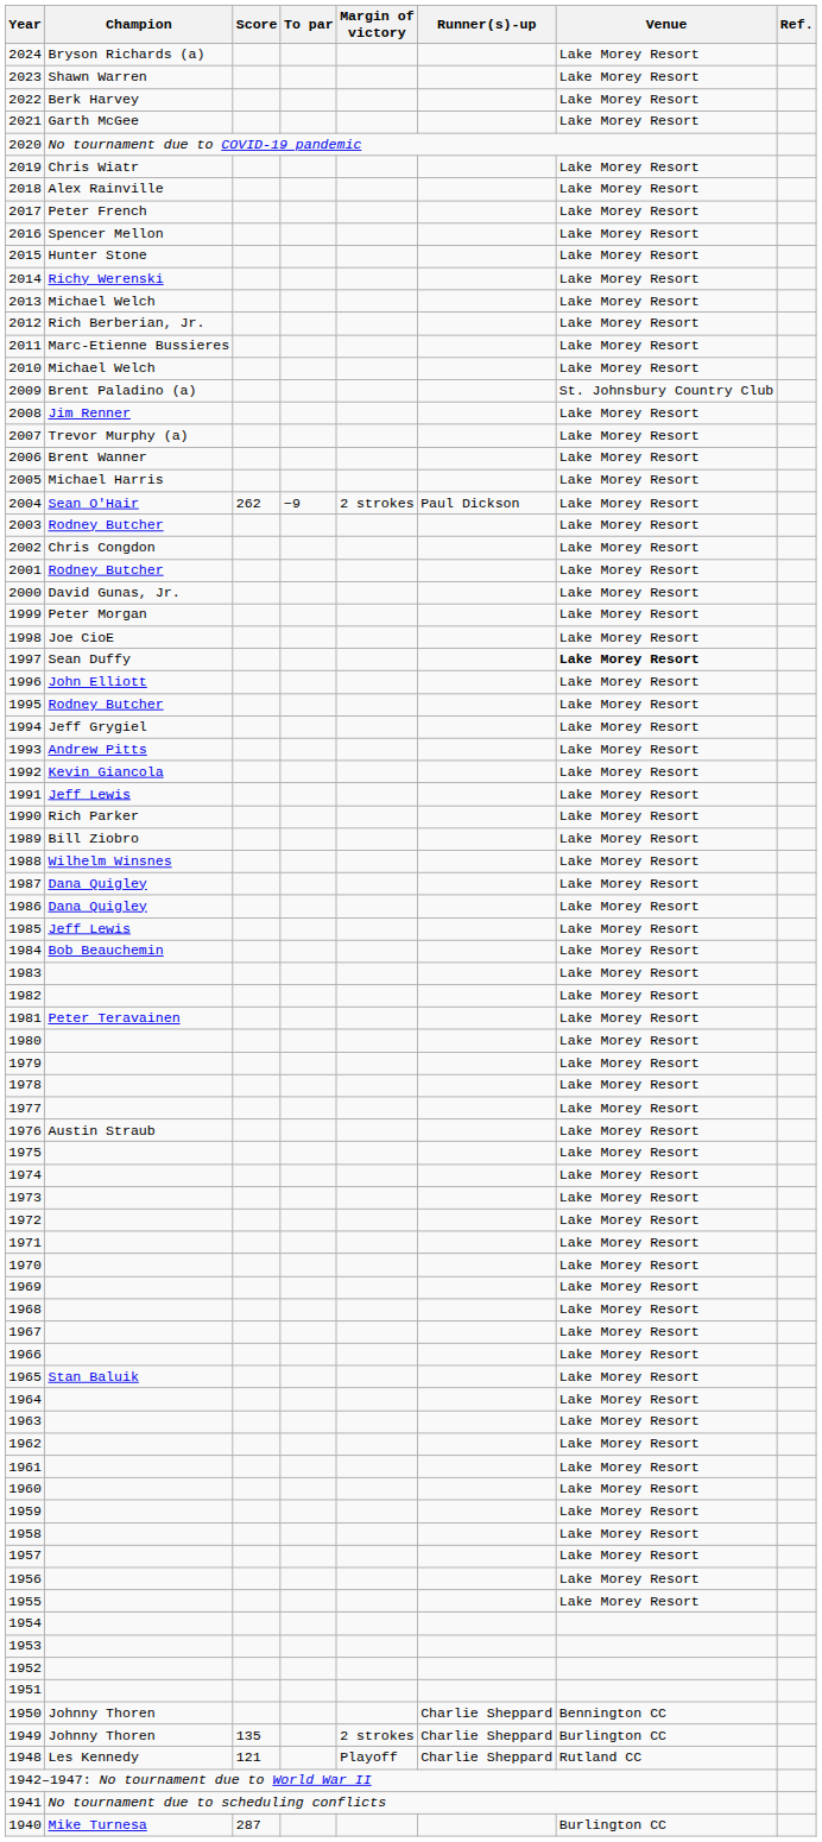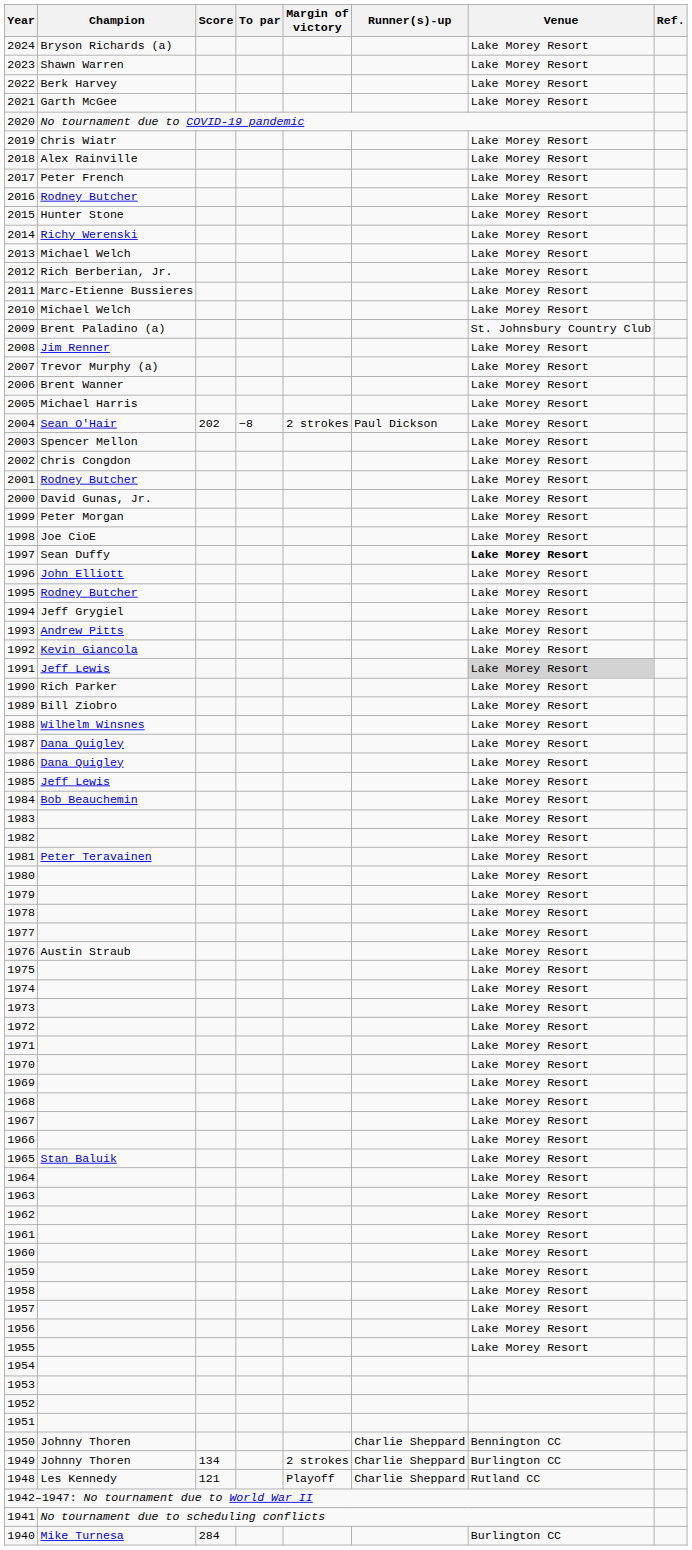2016 | Champion: Spencer Mellon -> Rodney Butcher
2004 | Score: 262 -> 202
2004 | To par: −9 -> −8
2003 | Champion: Rodney Butcher -> Spencer Mellon
1991 | Venue: no background -> lightgrey background
1949 | Score: 135 -> 134
1940 | Score: 287 -> 284
